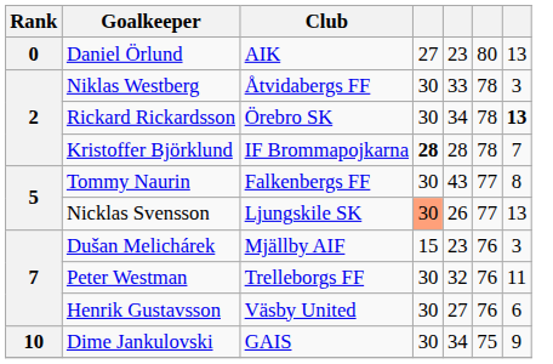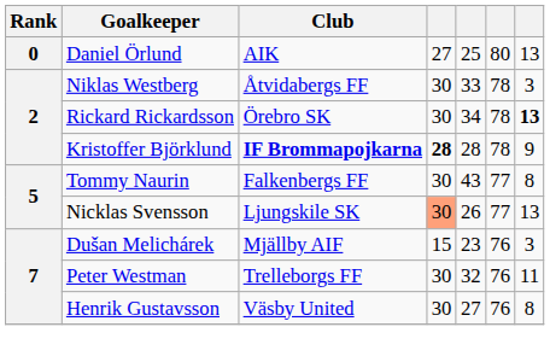Daniel Örlund | column 5: 23 -> 25
Kristoffer Björklund | Club: normal -> bold
Kristoffer Björklund | column 7: 7 -> 9
Henrik Gustavsson | column 7: 6 -> 8
- row: 10 | Dime Jankulovski | GAIS | 30 | 34 | 75 | 9
